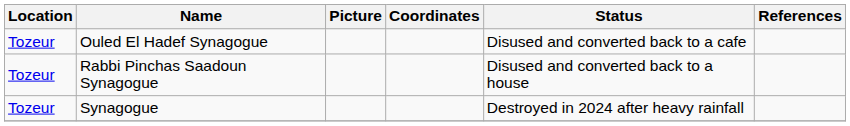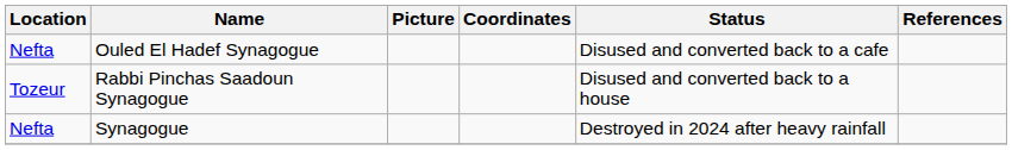Ouled El Hadef Synagogue | Location: Tozeur -> Nefta
Synagogue | Location: Tozeur -> Nefta
